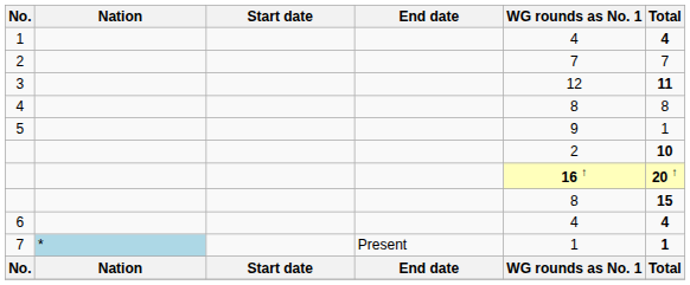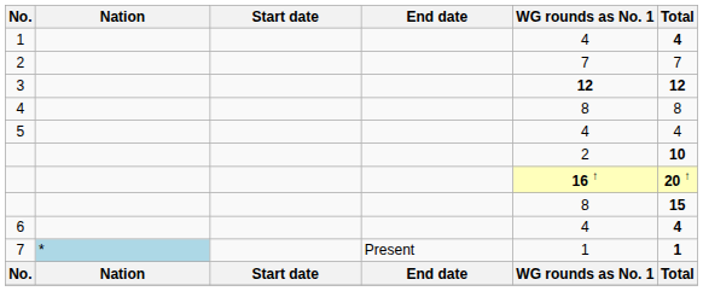3 | WG rounds as No. 1: normal -> bold
3 | Total: 11 -> 12
5 | WG rounds as No. 1: 9 -> 4
5 | Total: 1 -> 4
